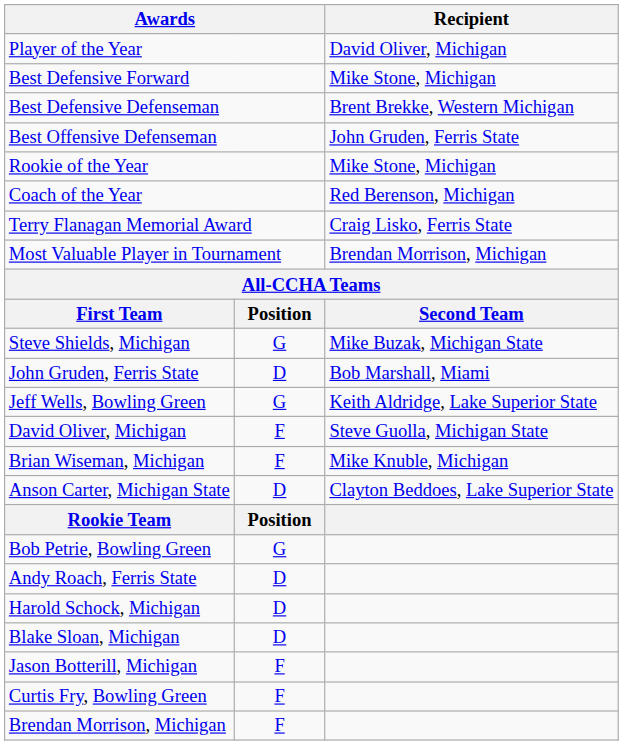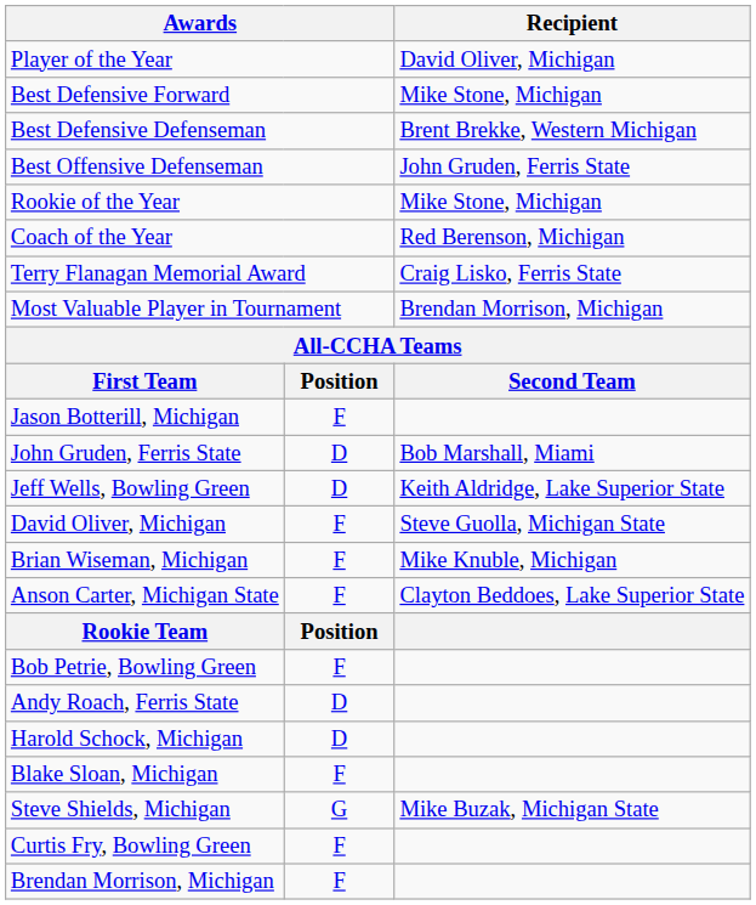rows swapped: Steve Shields, Michigan <-> Jason Botterill, Michigan
Jeff Wells, Bowling Green | column 2: G -> D
Anson Carter, Michigan State | column 2: D -> F
Bob Petrie, Bowling Green | column 2: G -> F
Blake Sloan, Michigan | column 2: D -> F
